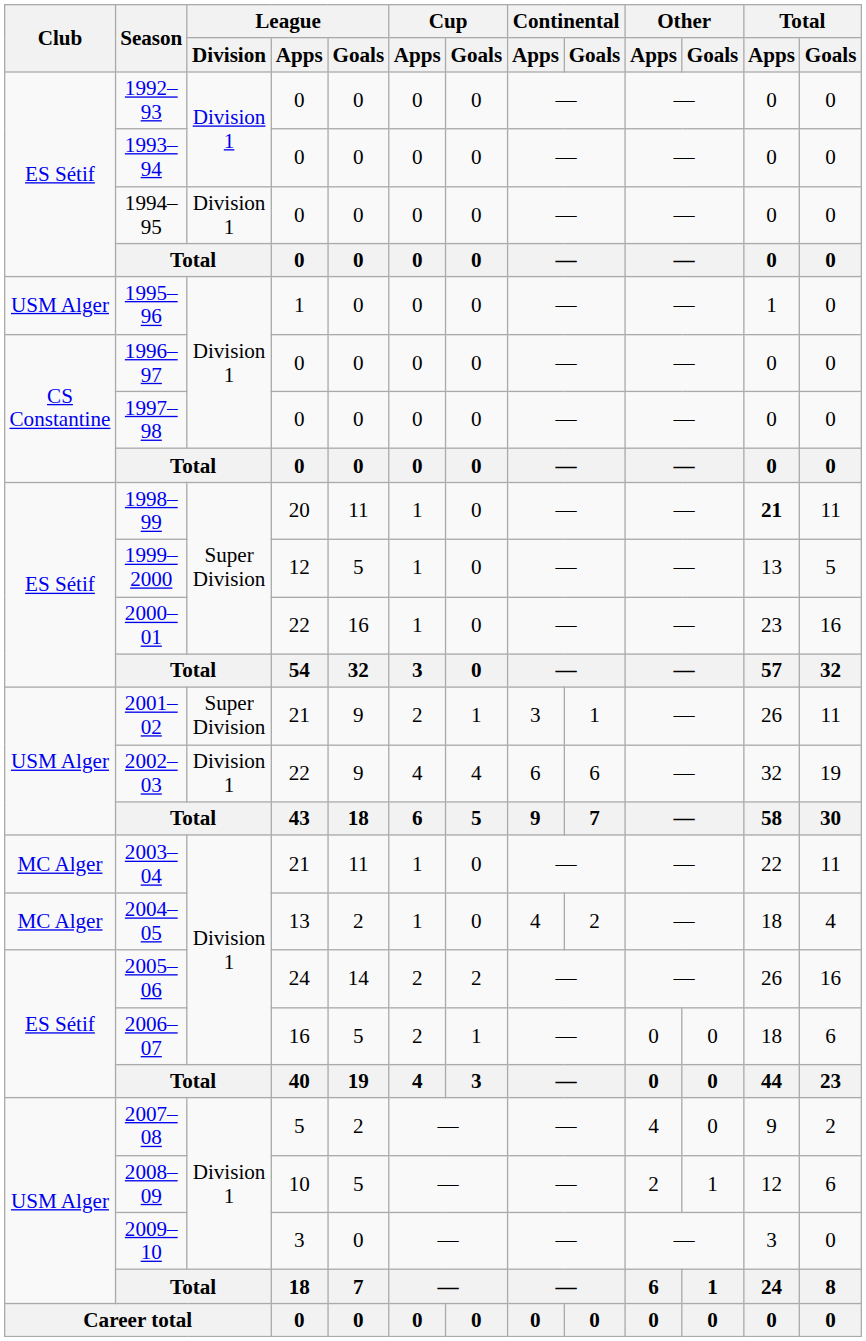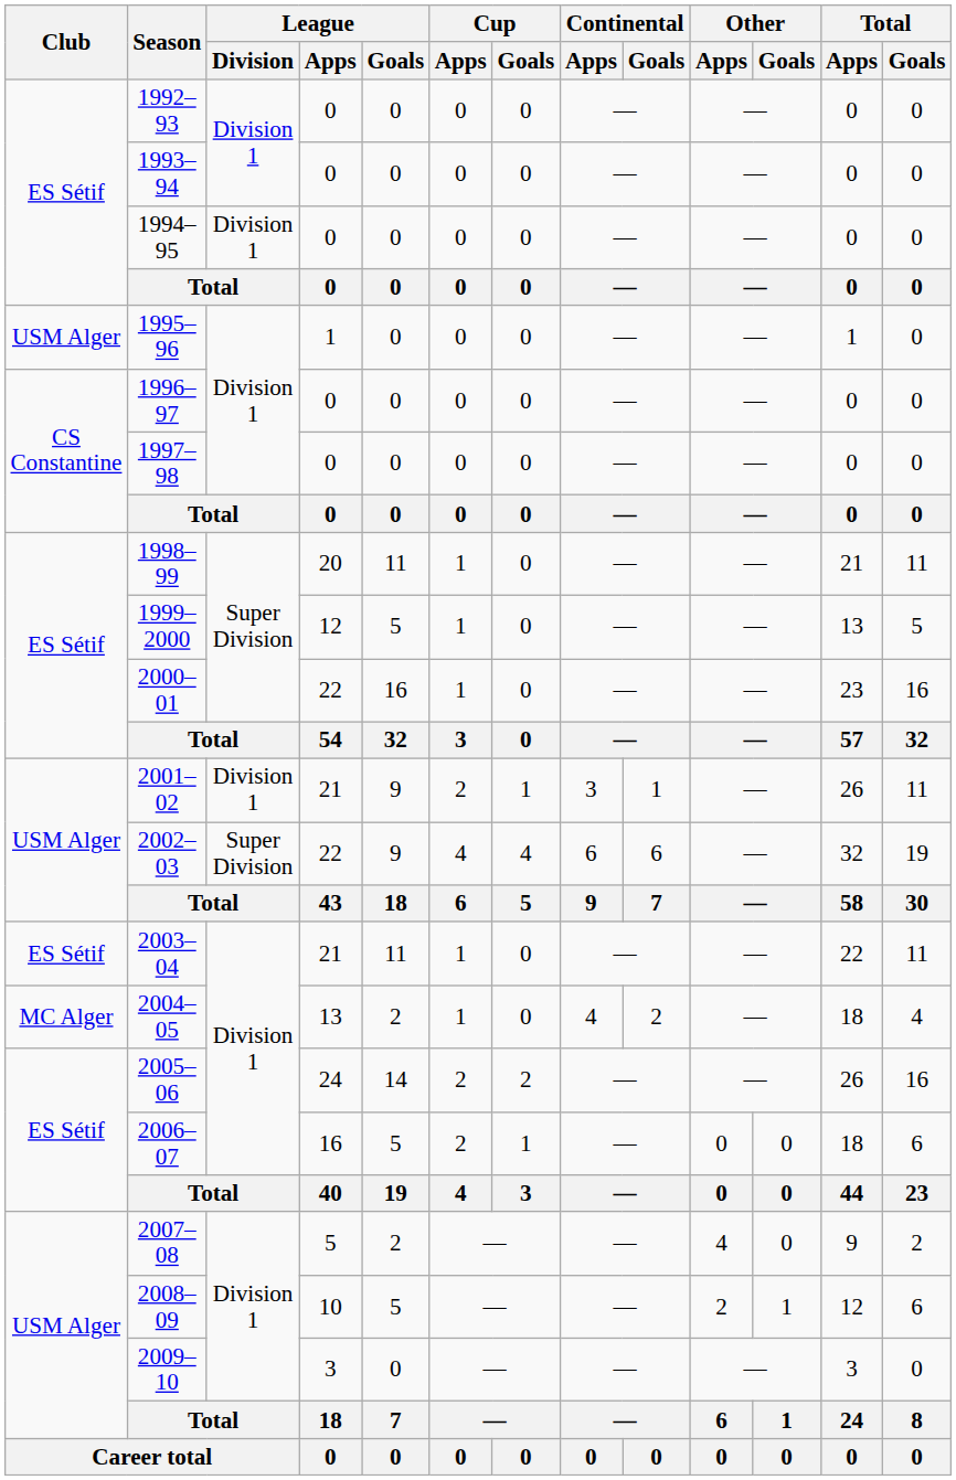1998–99 | Total / Apps: bold -> normal
2001–02 | League / Division: Super Division -> Division 1
2002–03 | League / Division: Division 1 -> Super Division
2003–04 | Club: MC Alger -> ES Sétif
